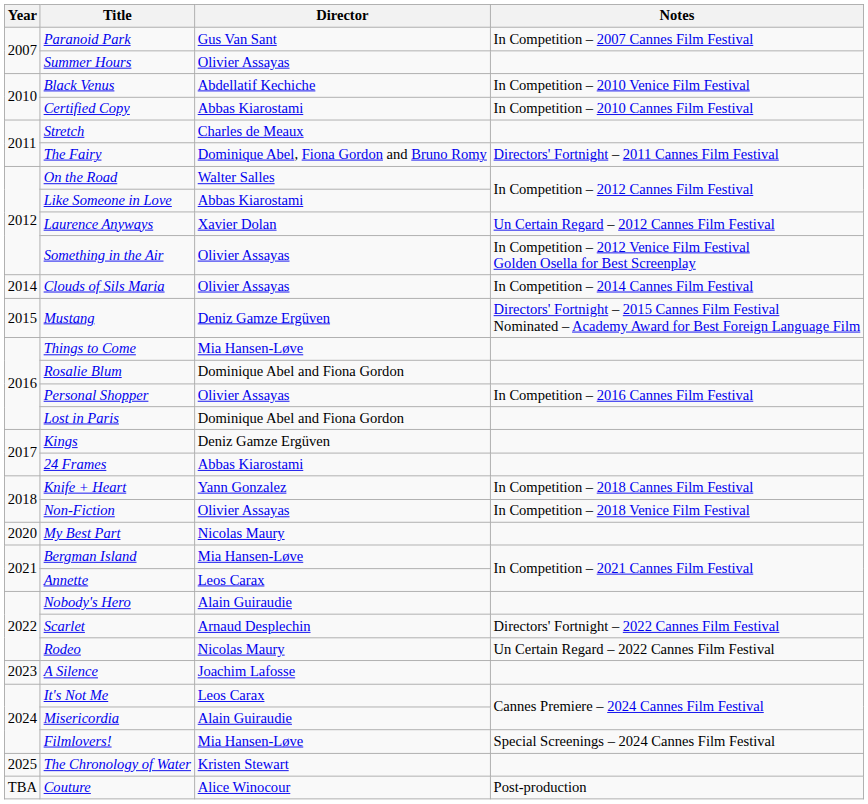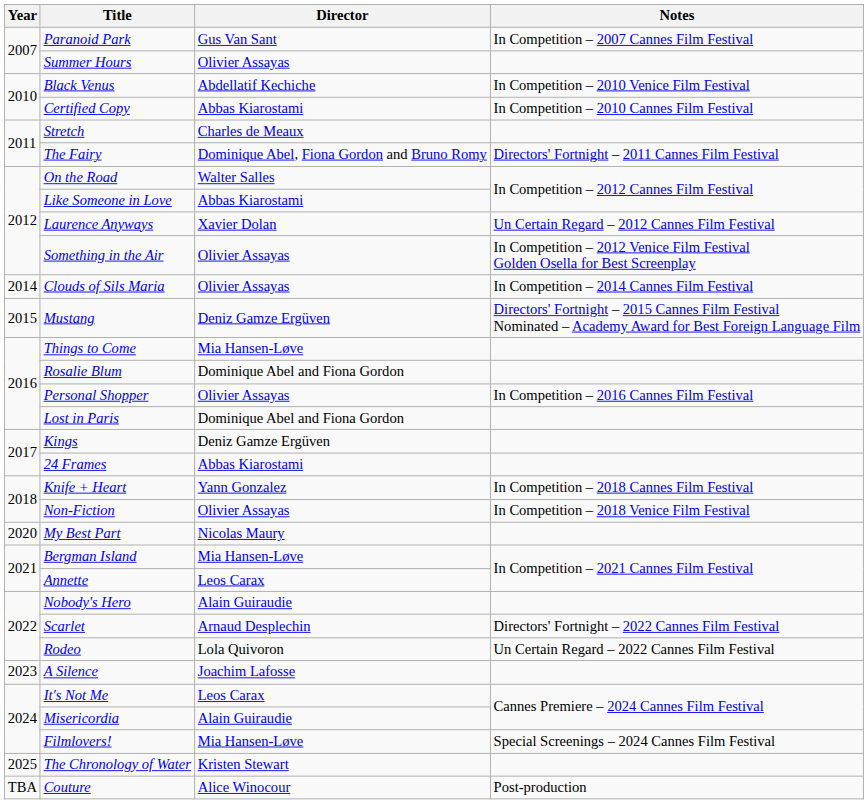Rodeo | Director: Nicolas Maury -> Lola Quivoron
